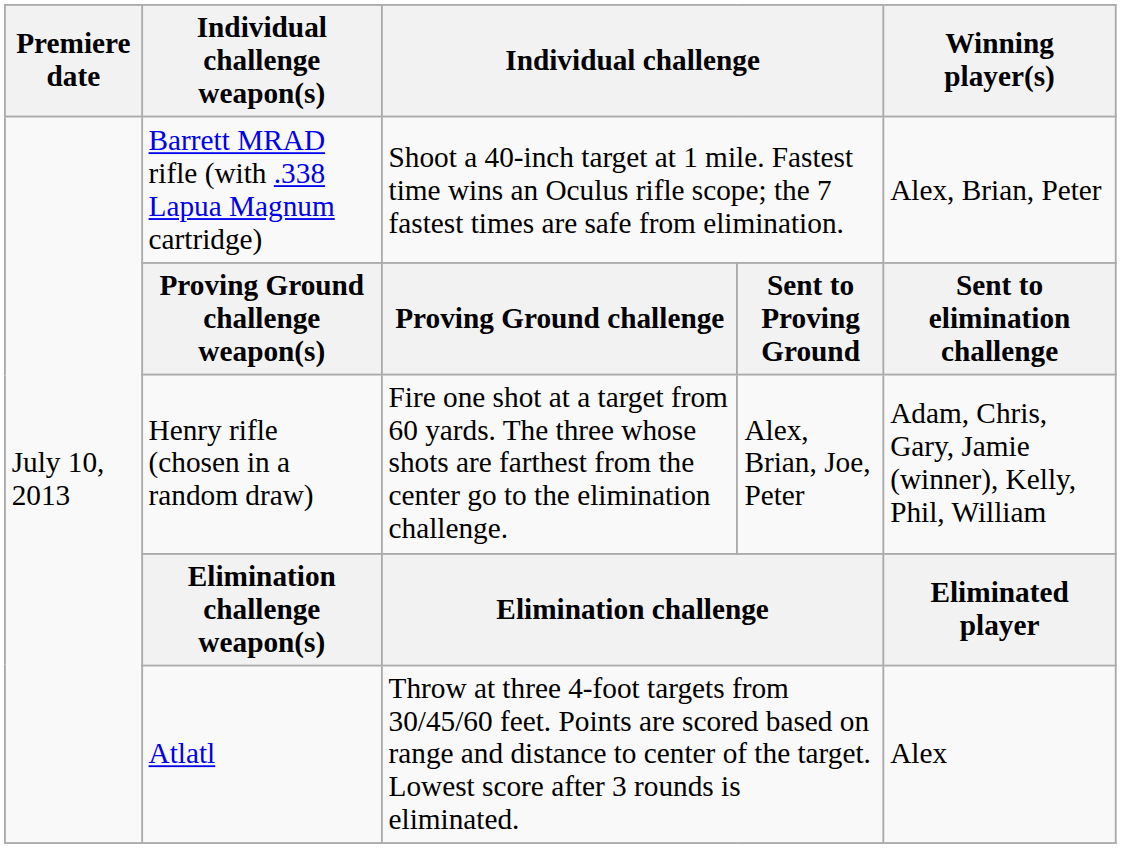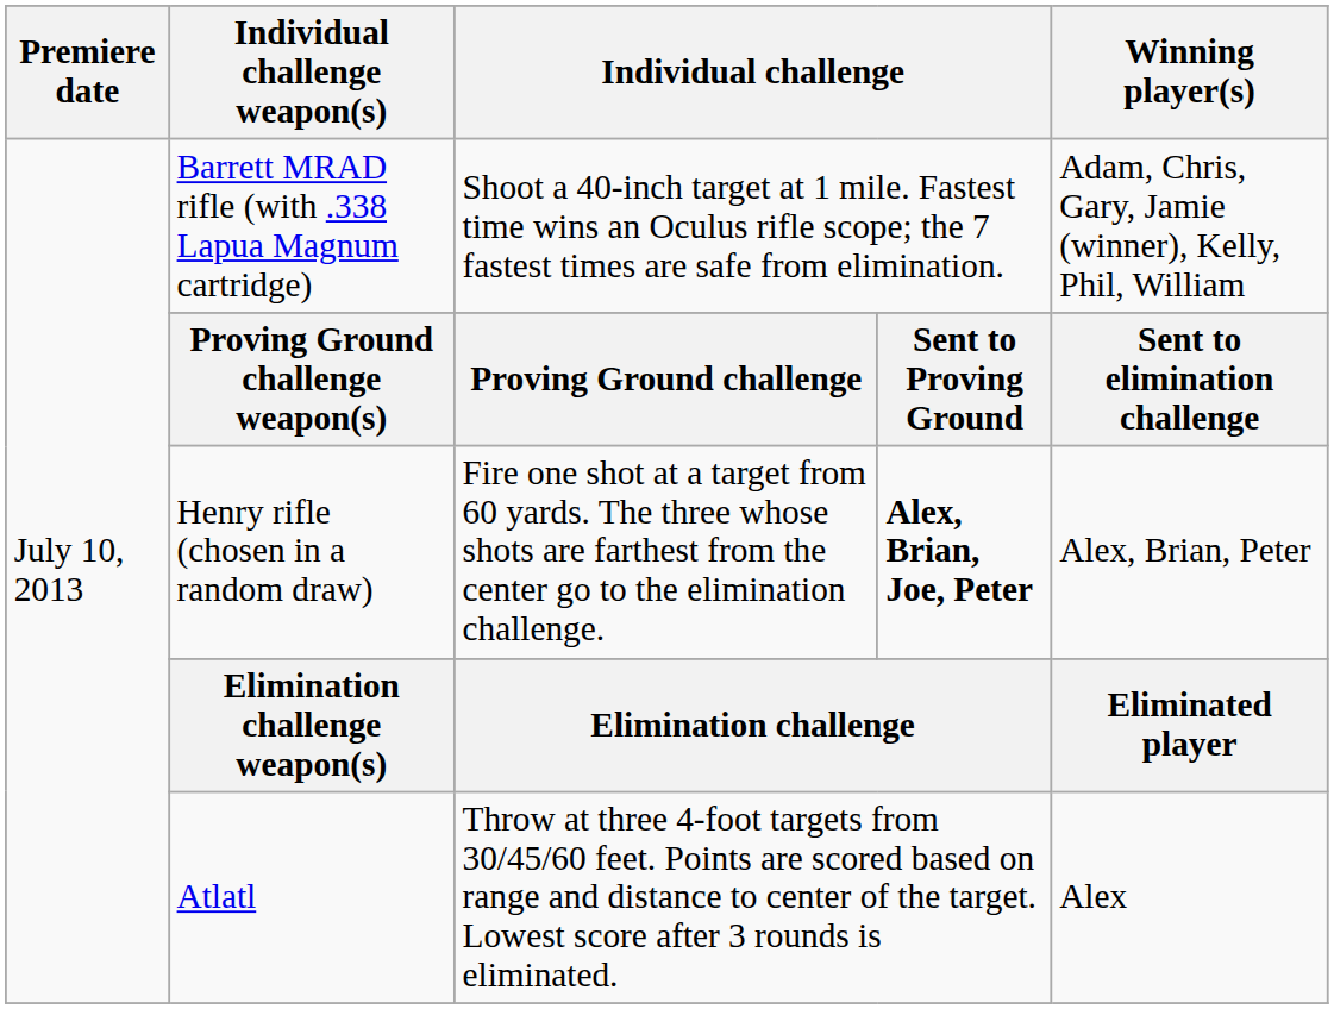Barrett MRAD rifle (with .338 Lapua Magnum cartridge) | Winning player(s): Alex, Brian, Peter -> Adam, Chris, Gary, Jamie (winner), Kelly, Phil, William
Henry rifle (chosen in a random draw) | column 4: normal -> bold
Henry rifle (chosen in a random draw) | Winning player(s): Adam, Chris, Gary, Jamie (winner), Kelly, Phil, William -> Alex, Brian, Peter
